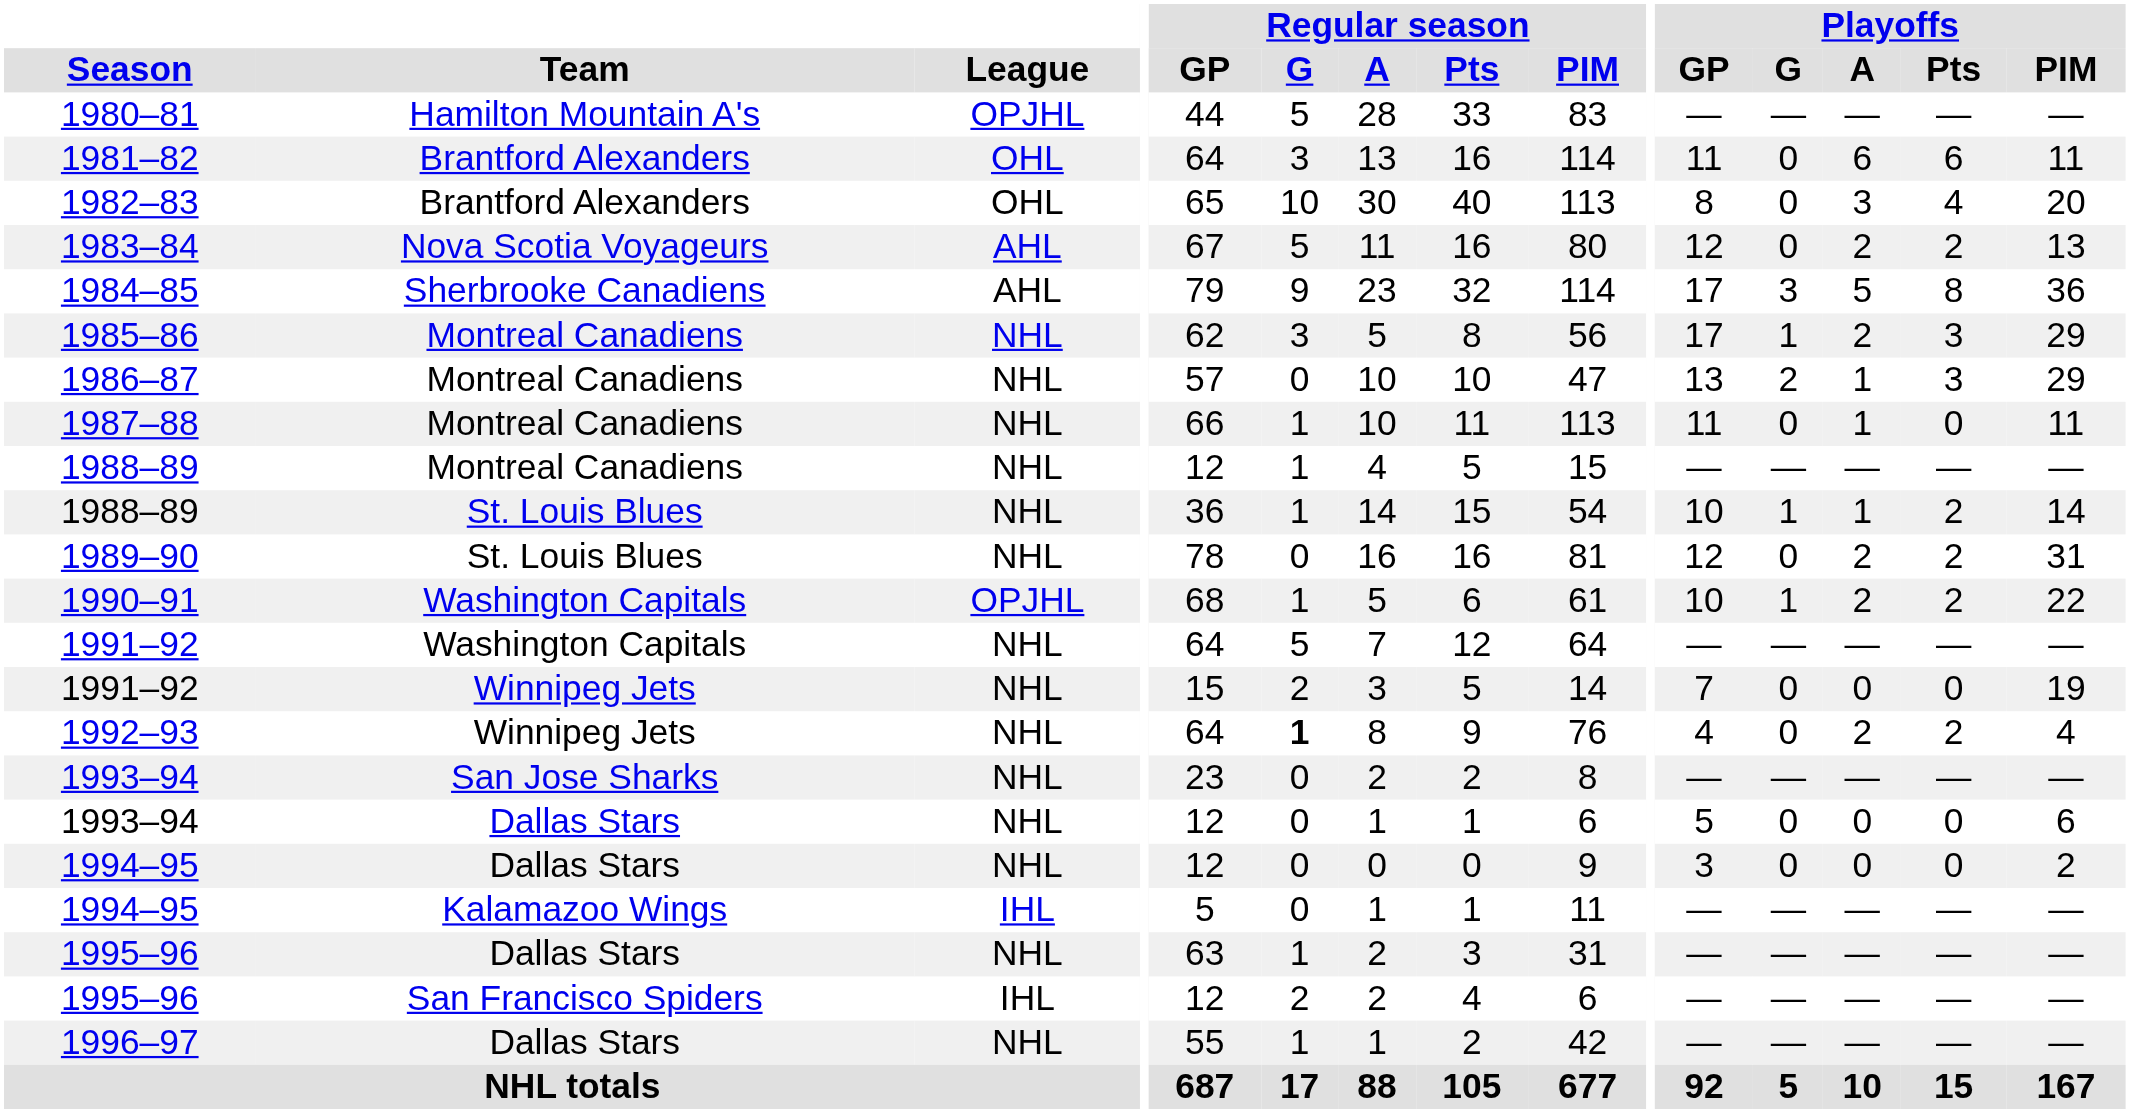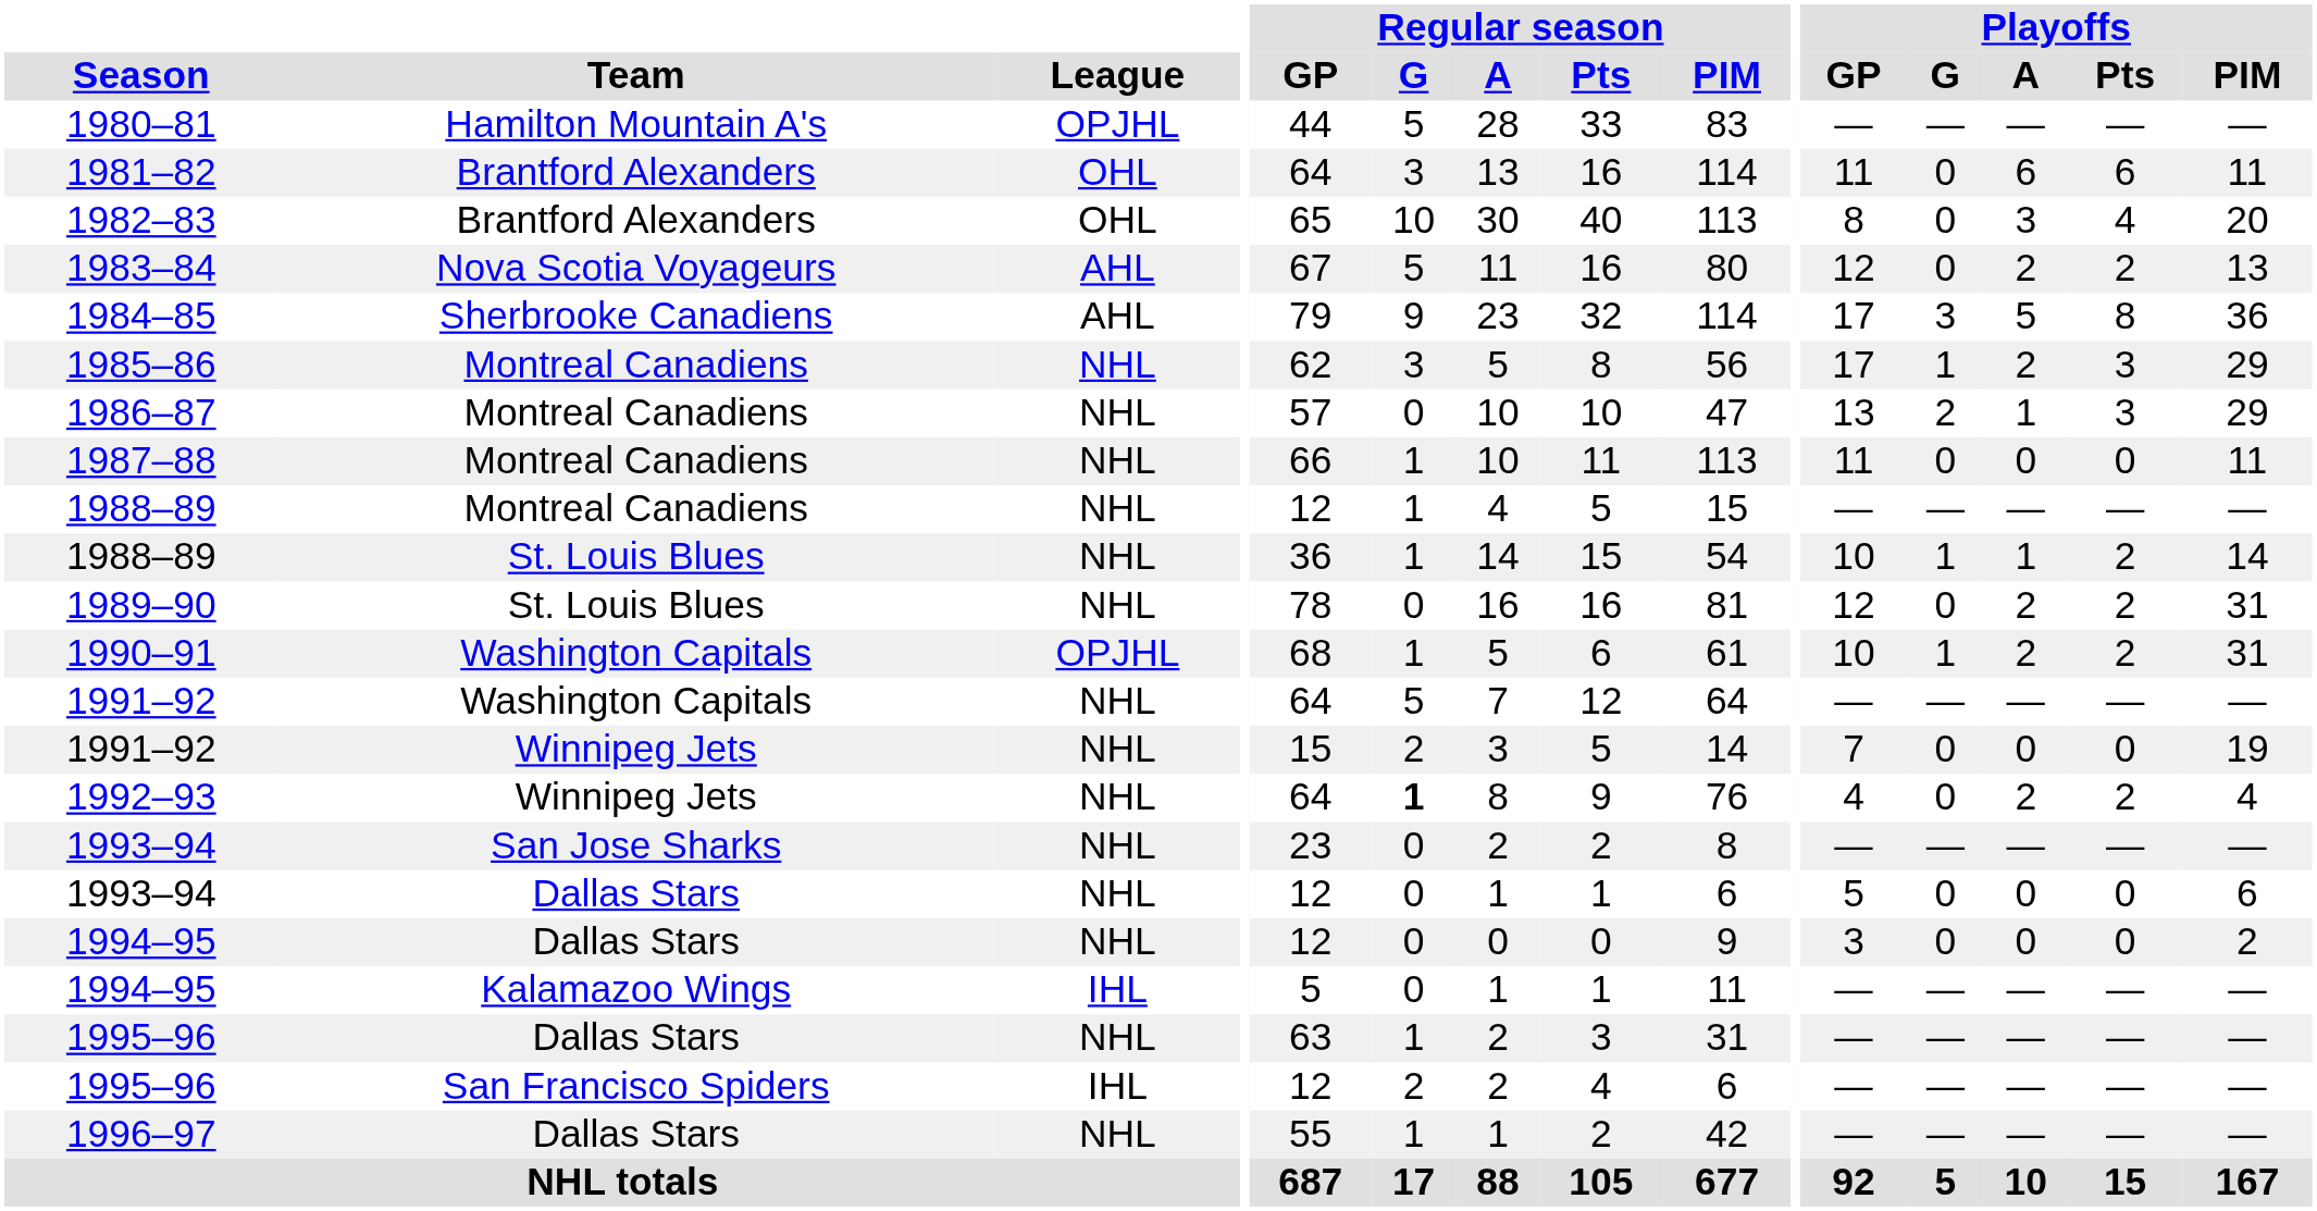1987–88 | Playoffs / A: 1 -> 0
1990–91 | Playoffs / PIM: 22 -> 31
